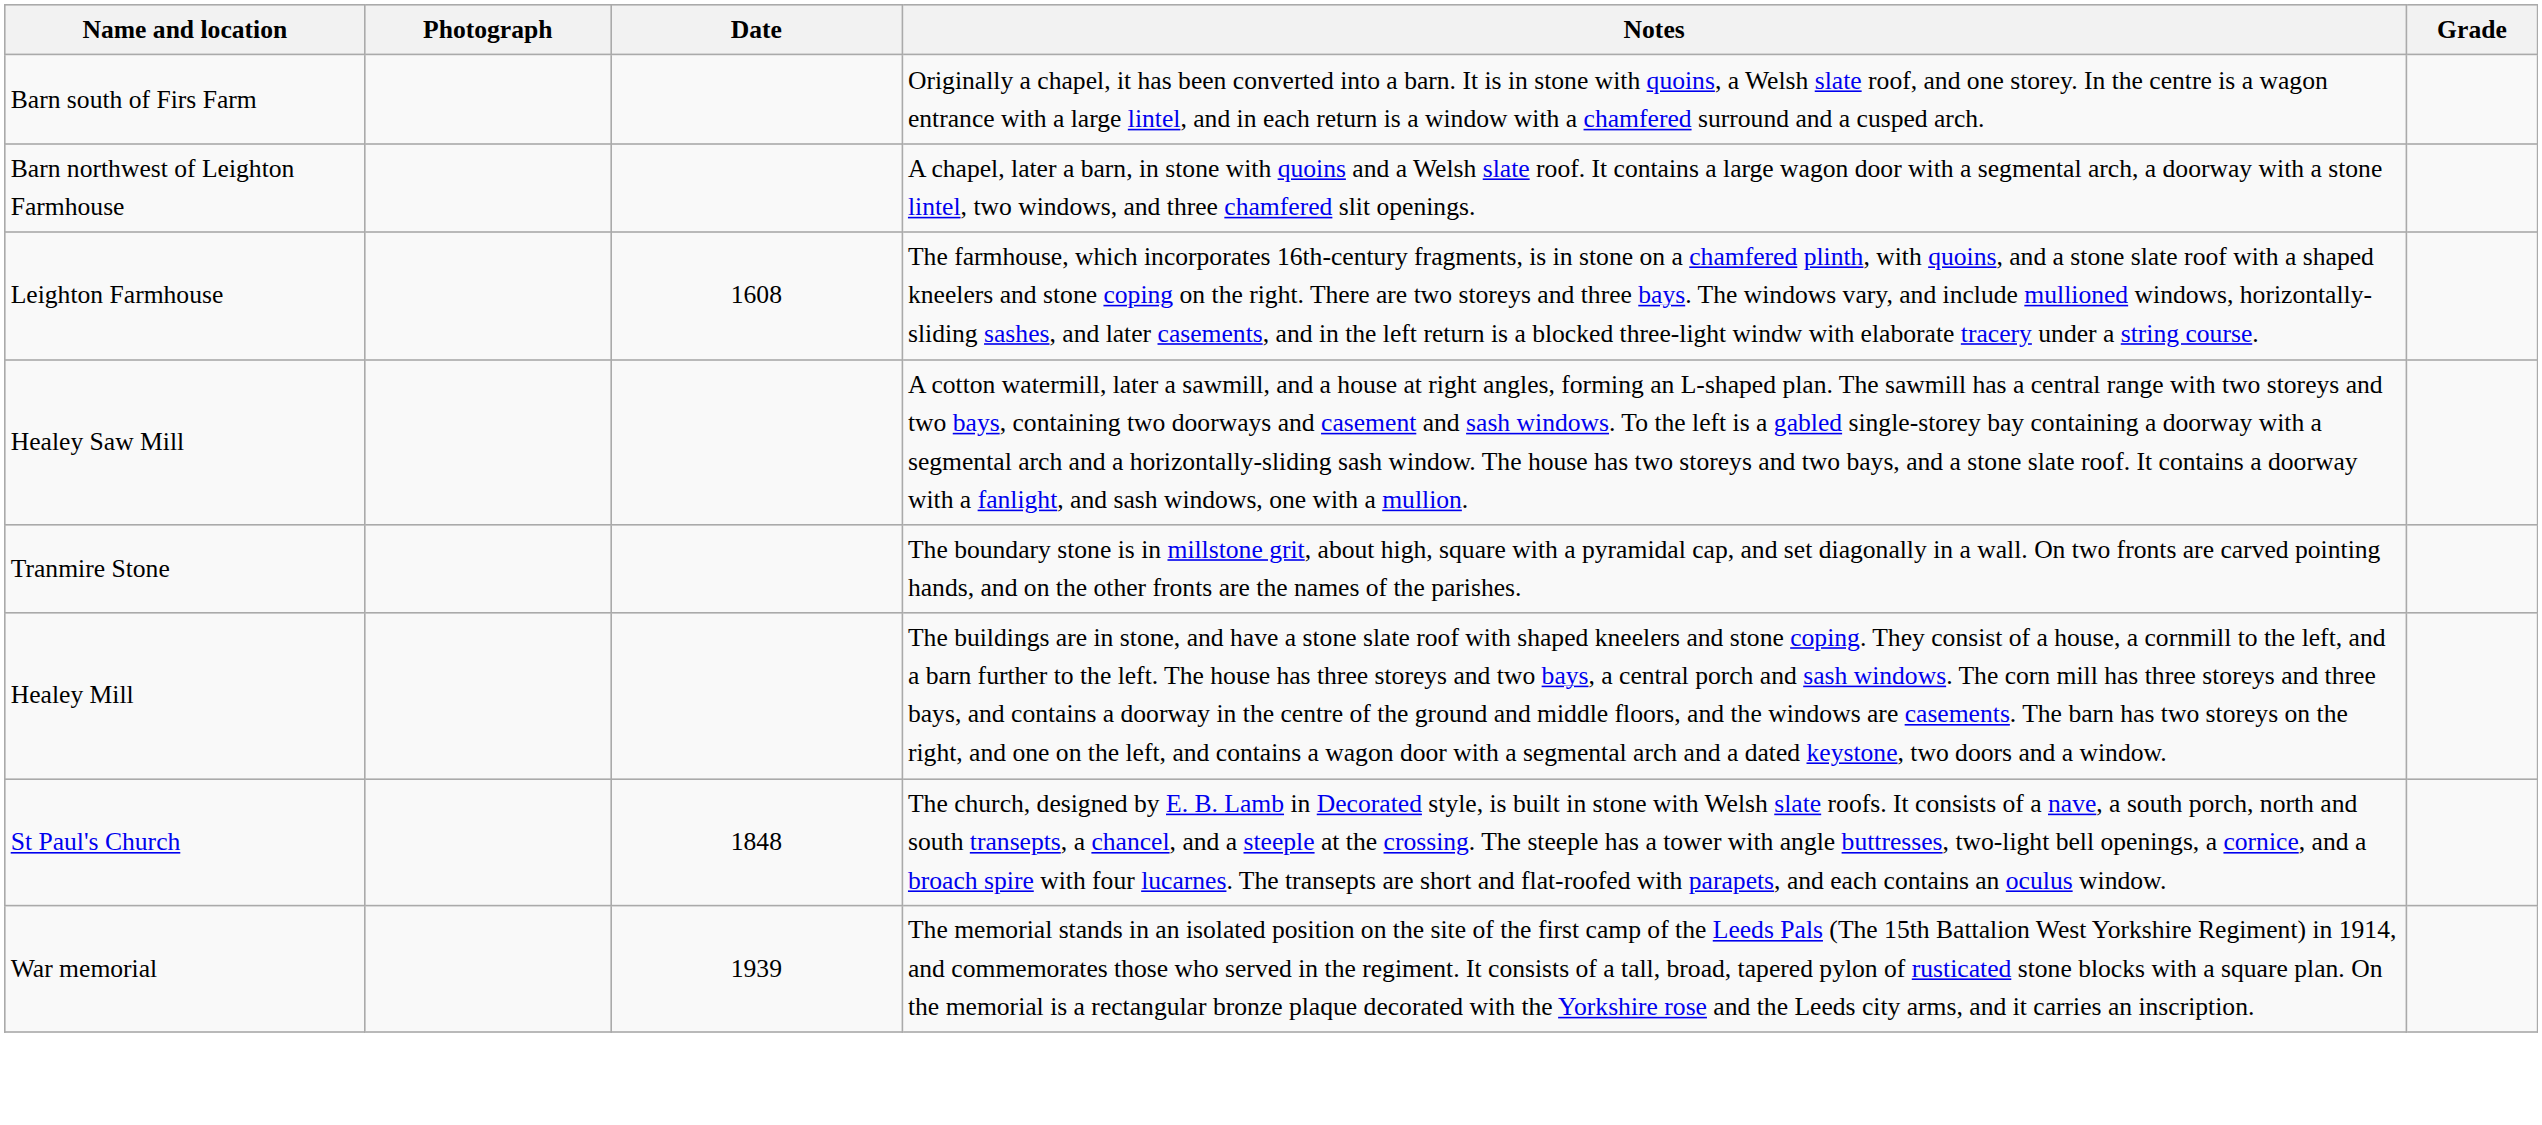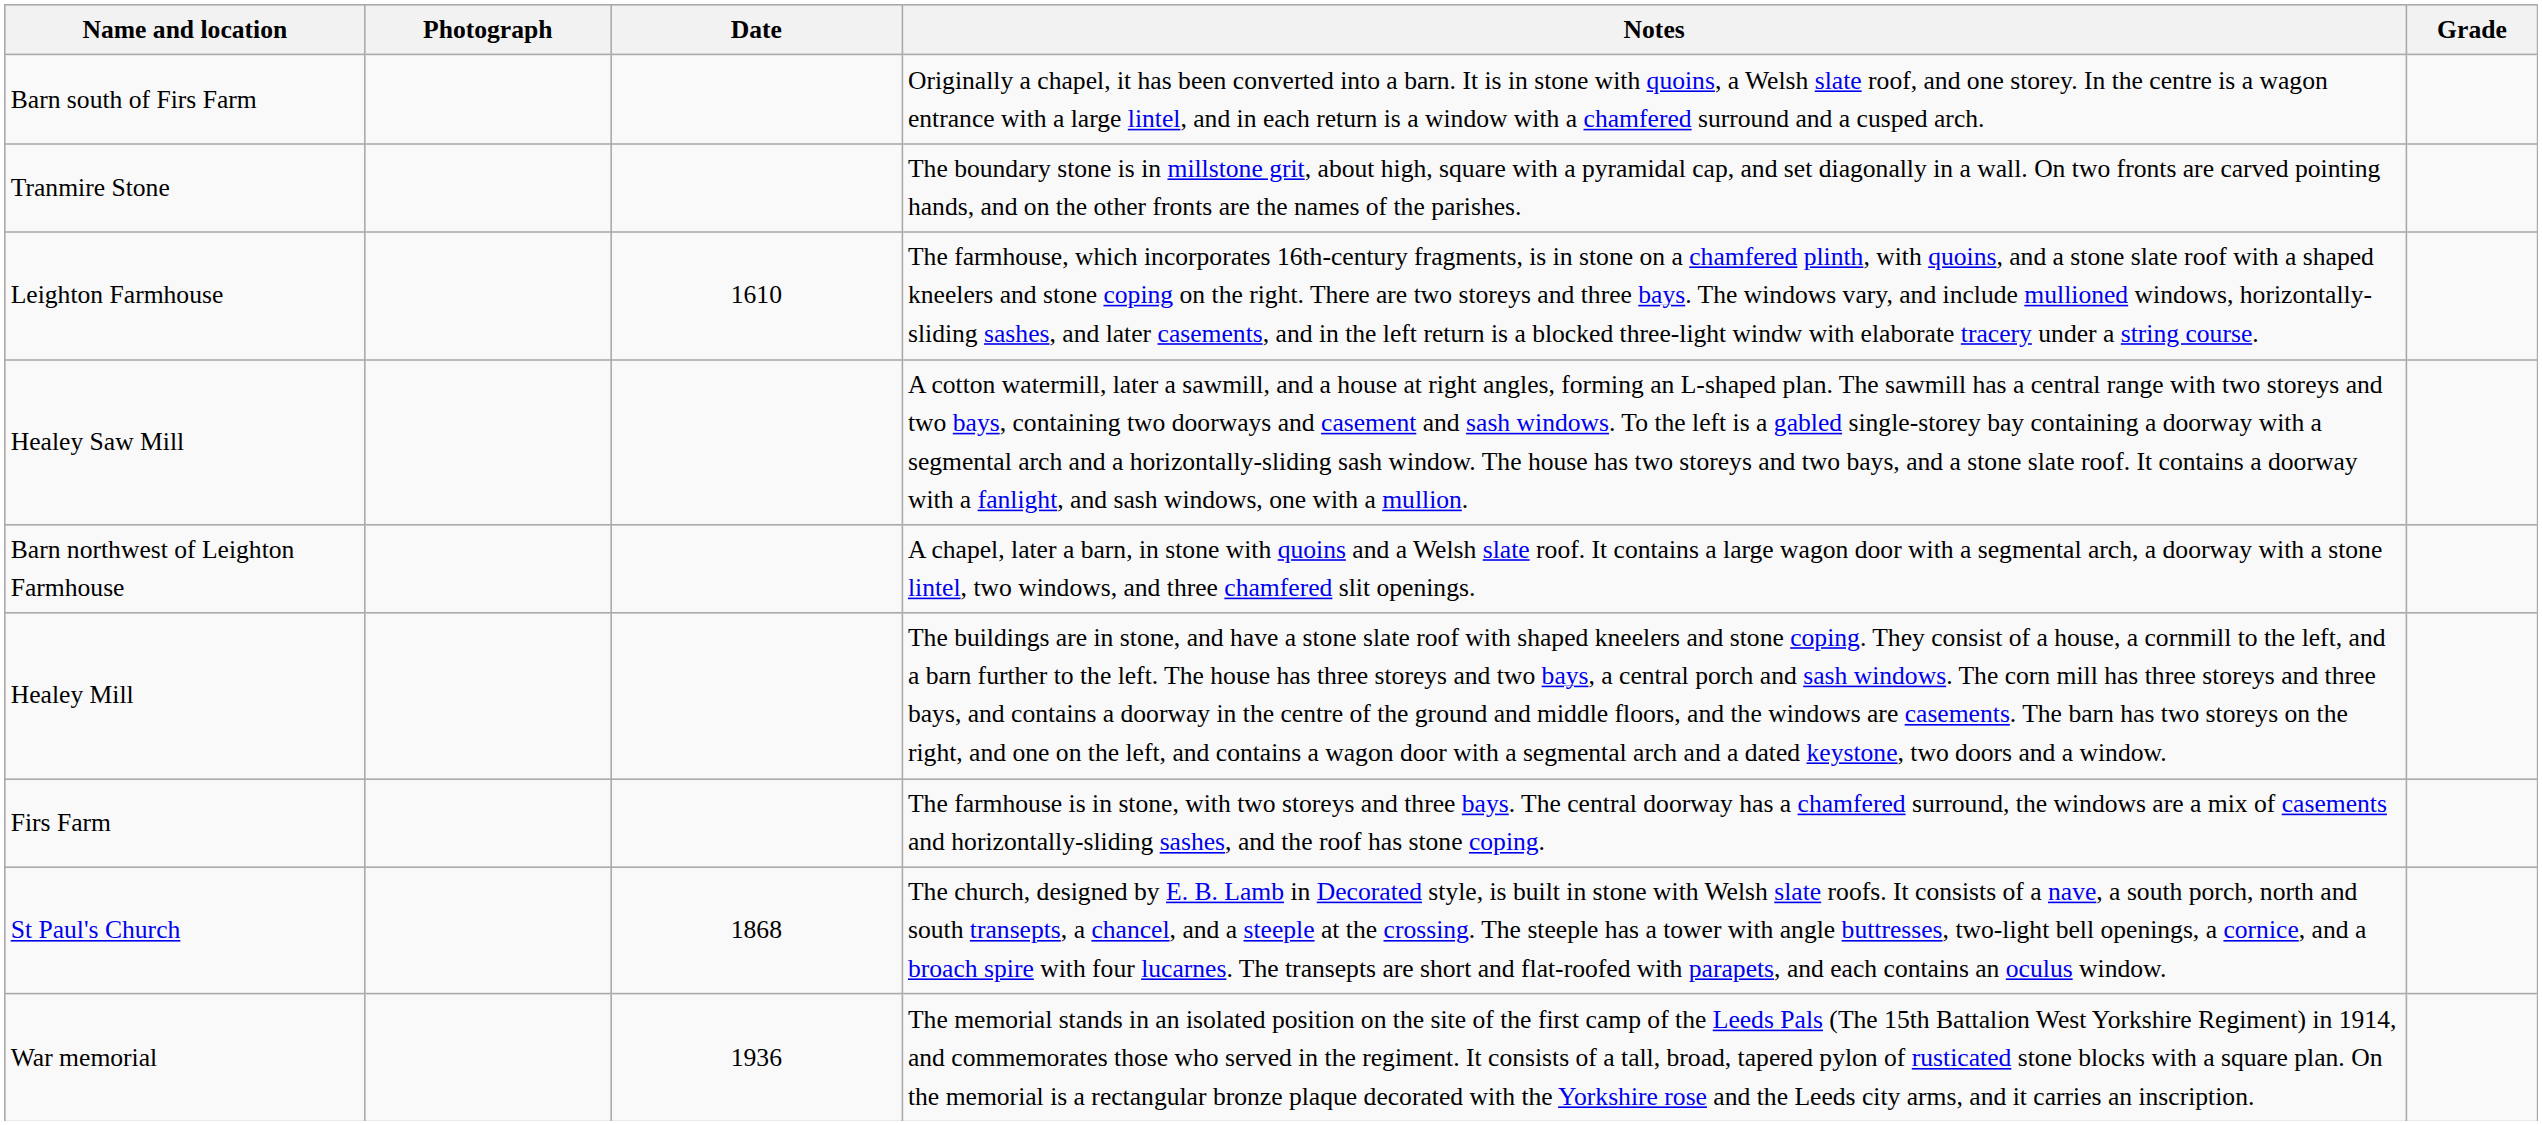rows swapped: Barn northwest of Leighton Farmhouse <-> Tranmire Stone
Leighton Farmhouse | Date: 1608 -> 1610
+ row: Firs Farm | The farmhouse is in stone, with two storeys and three bays. The central doorway has a chamfered surround, the windows are a mix of casements and horizontally-sliding sashes, and the roof has stone coping.
St Paul's Church | Date: 1848 -> 1868
War memorial | Date: 1939 -> 1936
